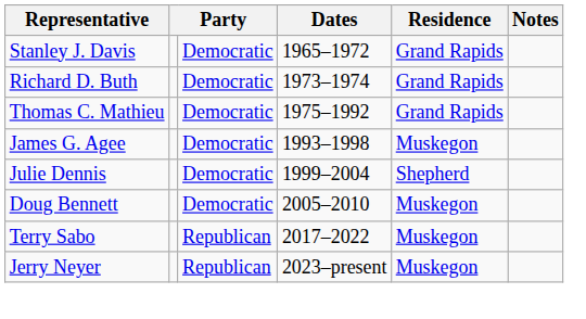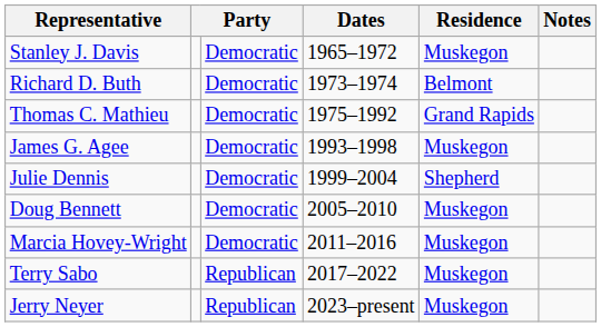Stanley J. Davis | Residence: Grand Rapids -> Muskegon
Richard D. Buth | Residence: Grand Rapids -> Belmont
+ row: Marcia Hovey-Wright | Democratic | 2011–2016 | Muskegon
